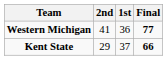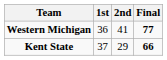columns swapped: 1st <-> 2nd
